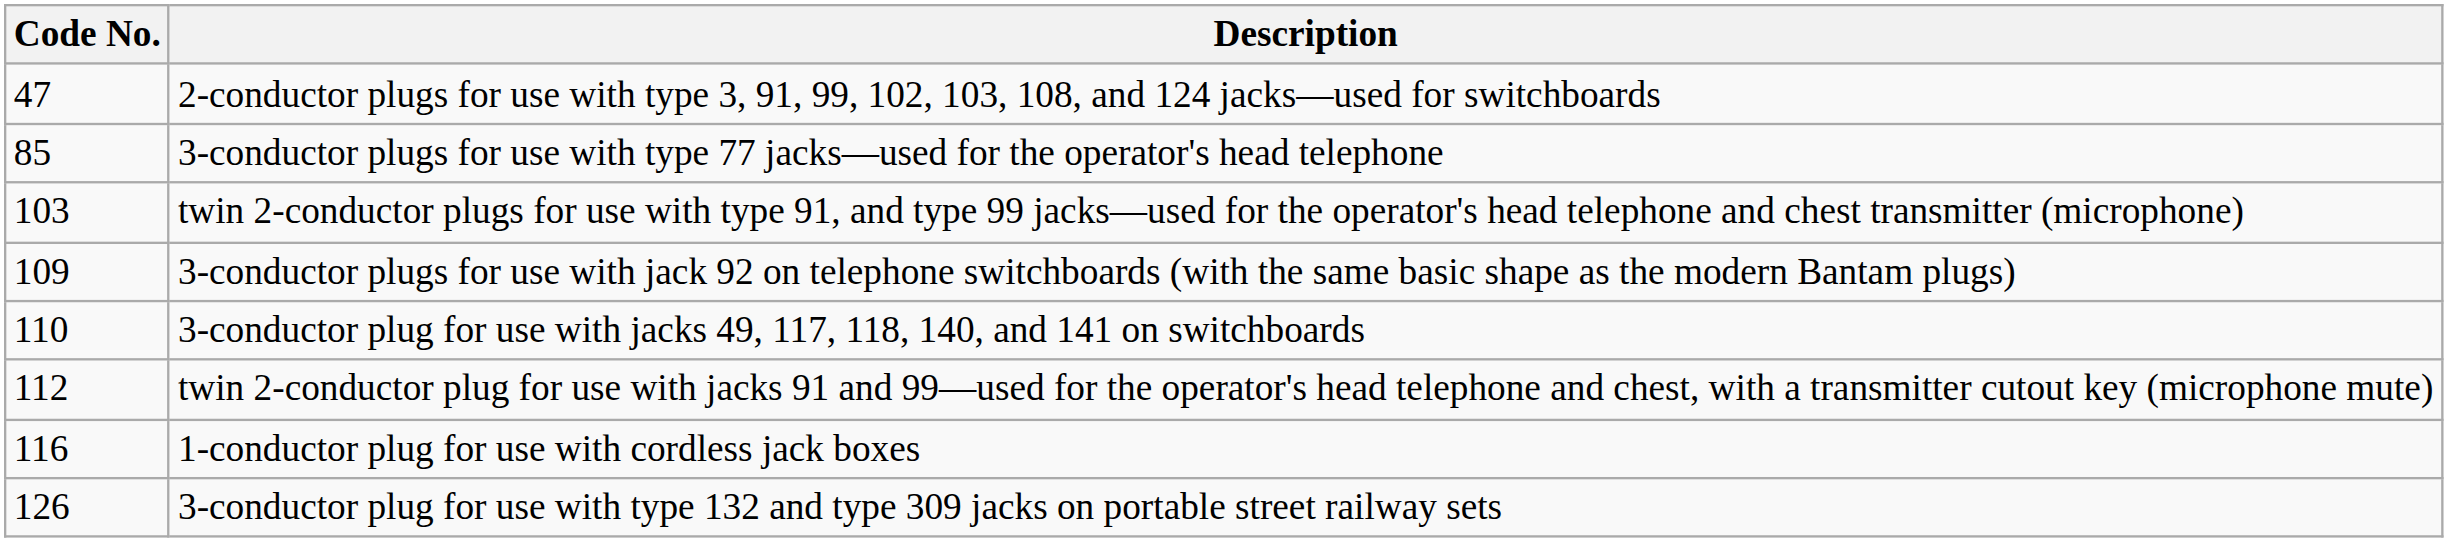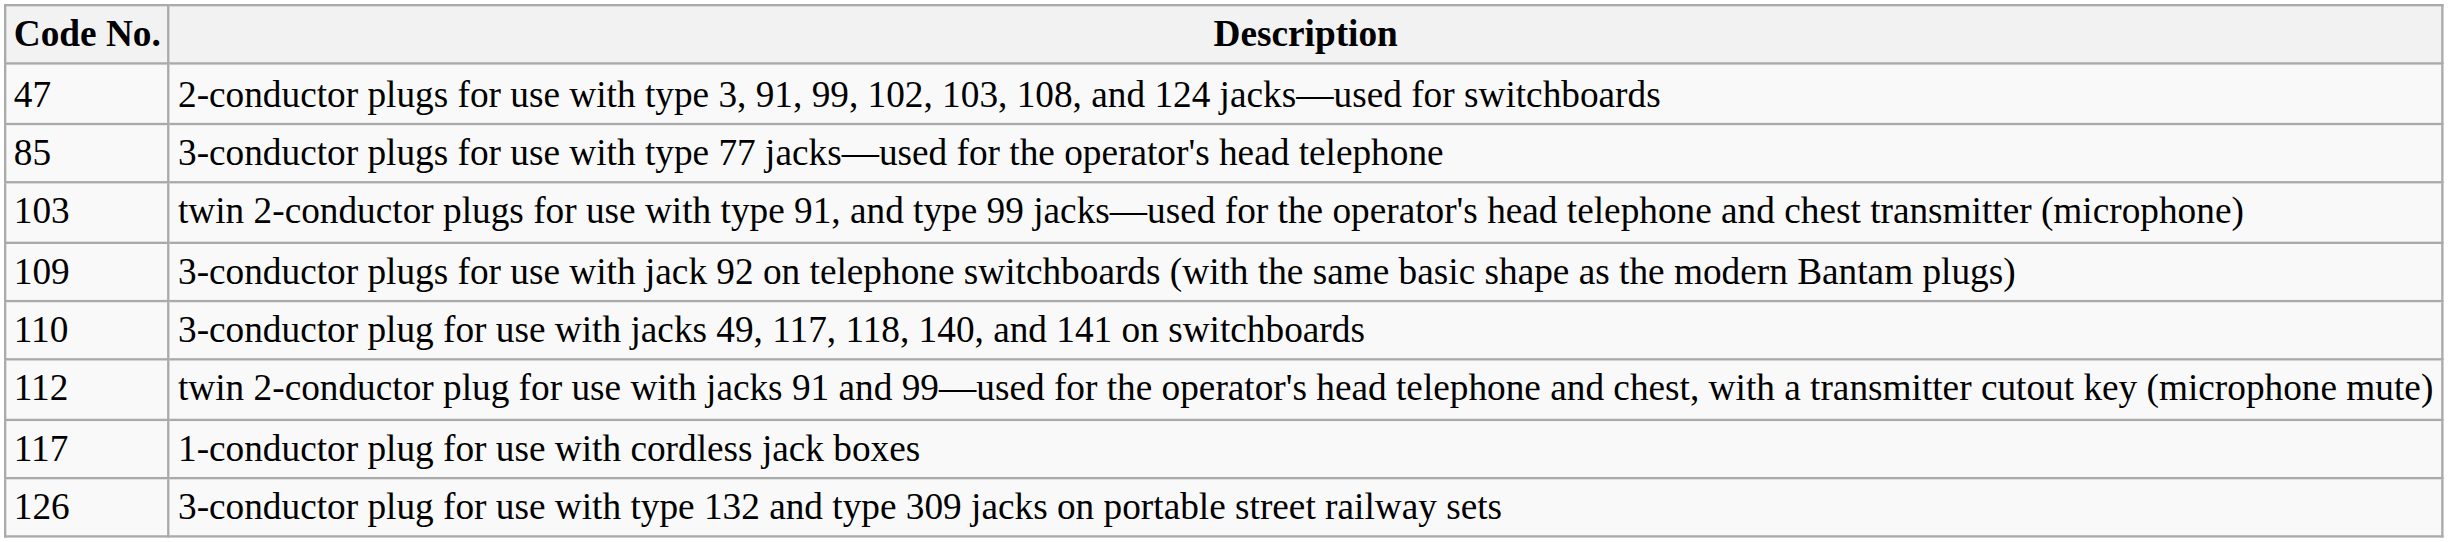1-conductor plug for use with cordless jack boxes | Code No.: 116 -> 117
